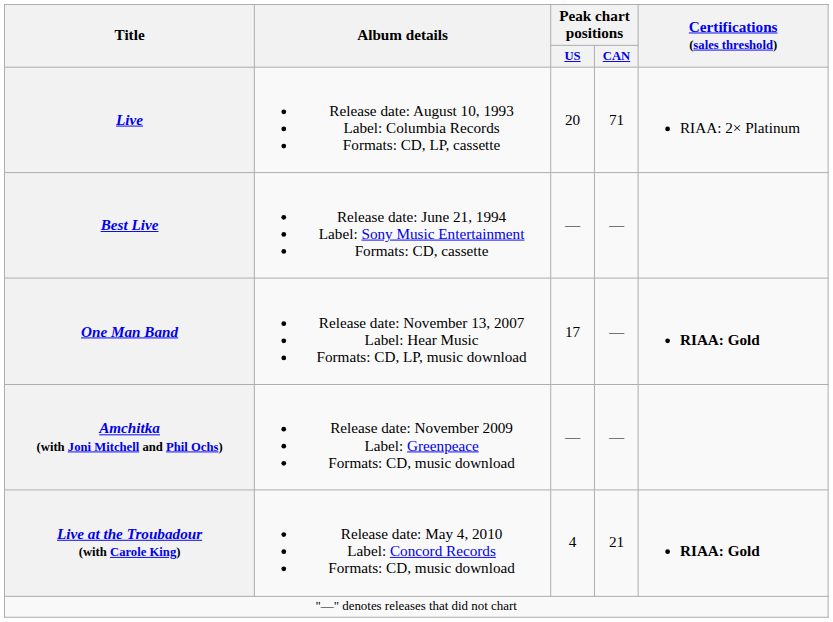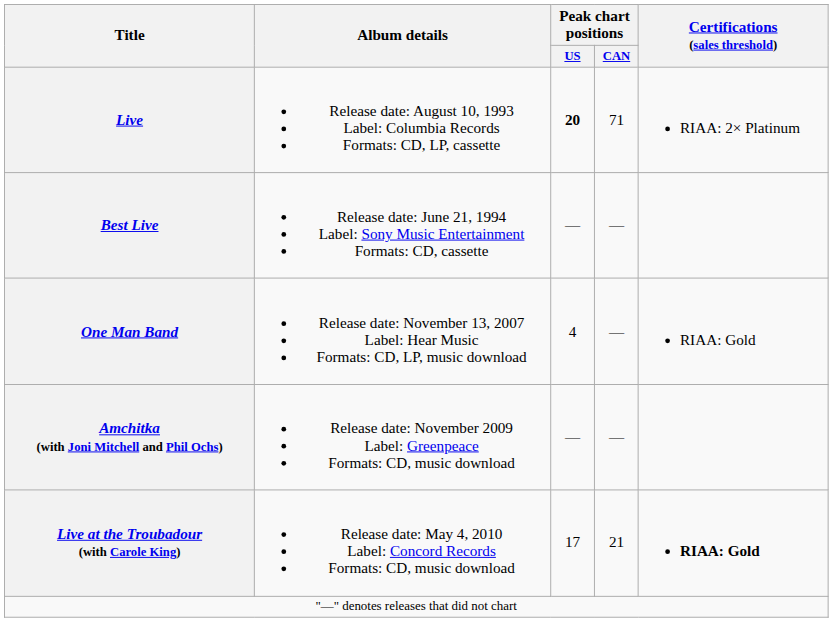Live | Peak chart positions / US: normal -> bold
One Man Band | Peak chart positions / US: 17 -> 4
One Man Band | Certifications (sales threshold): bold -> normal
Live at the Troubadour (with Carole King) | Peak chart positions / US: 4 -> 17
